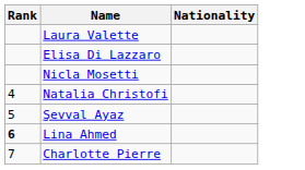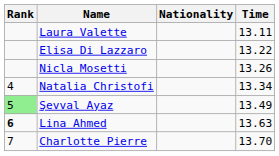+ column: Time | 13.11 | 13.22 | 13.26 | 13.34 | 13.49 | 13.63 | 13.70
Şevval Ayaz | Rank: no background -> lightgreen background
